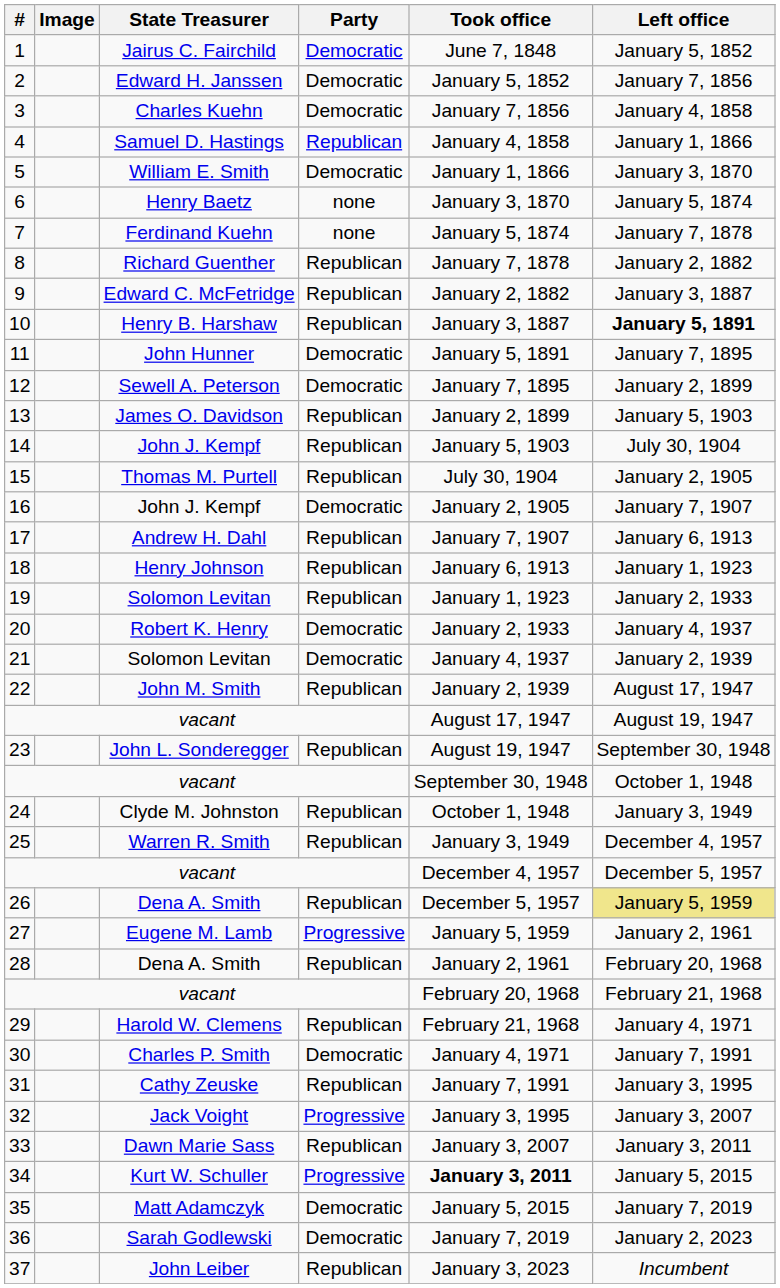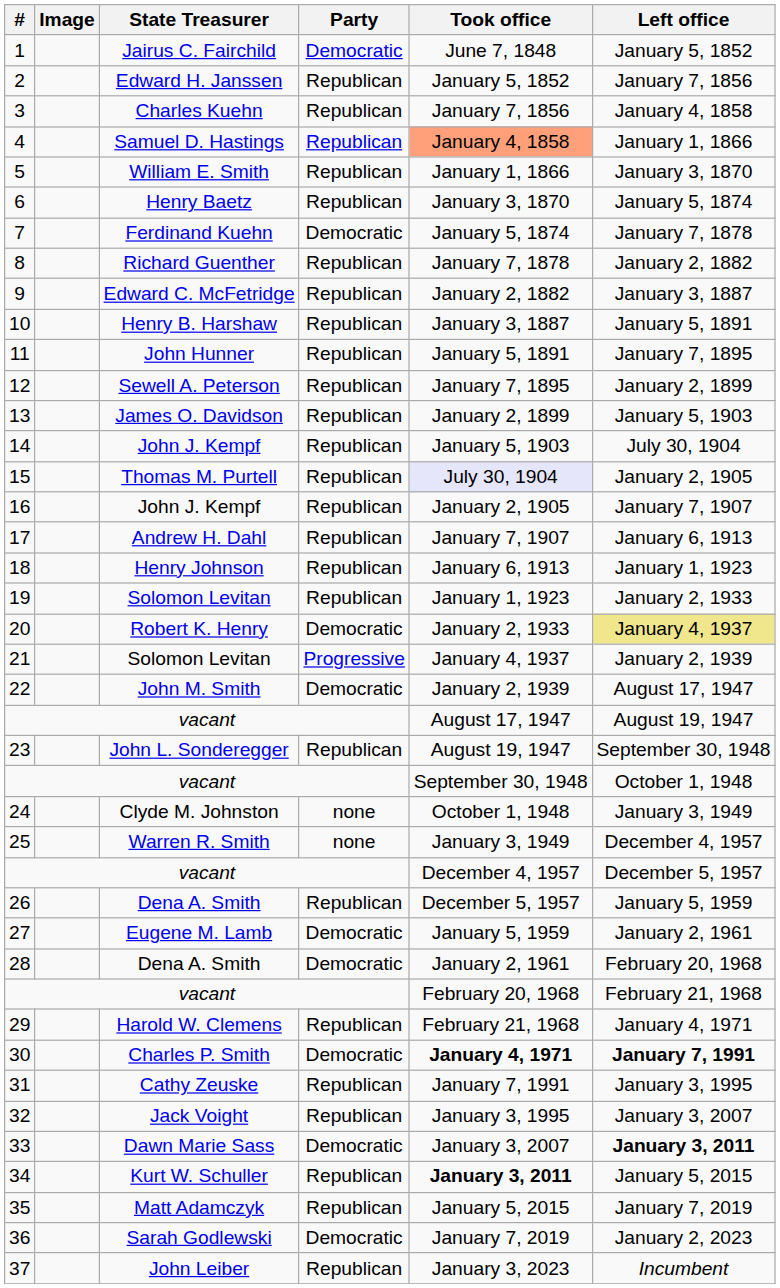2 | Party: Democratic -> Republican
3 | Party: Democratic -> Republican
4 | Took office: no background -> lightsalmon background
5 | Party: Democratic -> Republican
6 | Party: none -> Republican
7 | Party: none -> Democratic
10 | Left office: bold -> normal
11 | Party: Democratic -> Republican
12 | Party: Democratic -> Republican
15 | Took office: no background -> lavender background
16 | Party: Democratic -> Republican
20 | Left office: no background -> khaki background
21 | Party: Democratic -> Progressive
22 | Party: Republican -> Democratic
24 | Party: Republican -> none
25 | Party: Republican -> none
26 | Left office: khaki background -> no background
27 | Party: Progressive -> Democratic
28 | Party: Republican -> Democratic
30 | Took office: normal -> bold
30 | Left office: normal -> bold
32 | Party: Progressive -> Republican
33 | Party: Republican -> Democratic
33 | Left office: normal -> bold
34 | Party: Progressive -> Republican
35 | Party: Democratic -> Republican
